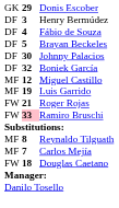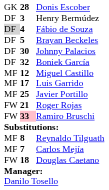Donis Escober | column 2: 29 -> 28
Fábio de Souza | column 1: no background -> lightgrey background
Luis Garrido | column 2: 19 -> 17
+ row: MF | 25 | Javier Portillo
